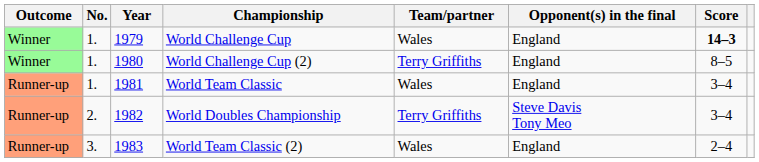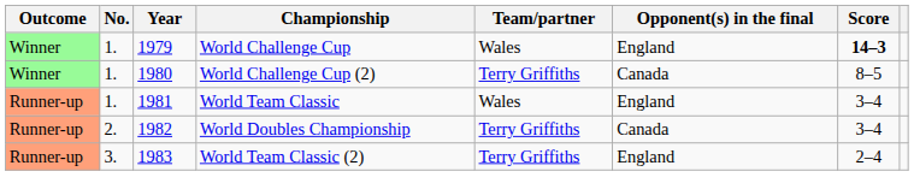World Challenge Cup (2) | Opponent(s) in the final: England -> Canada
World Doubles Championship | Opponent(s) in the final: Steve Davis Tony Meo -> Canada
World Team Classic (2) | Team/partner: Wales -> Terry Griffiths
